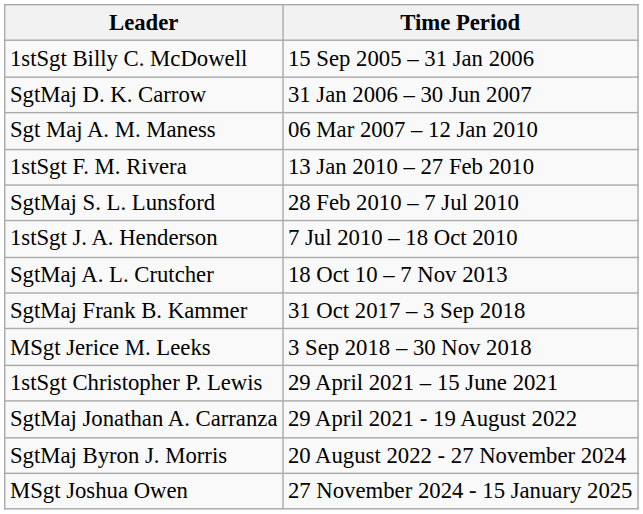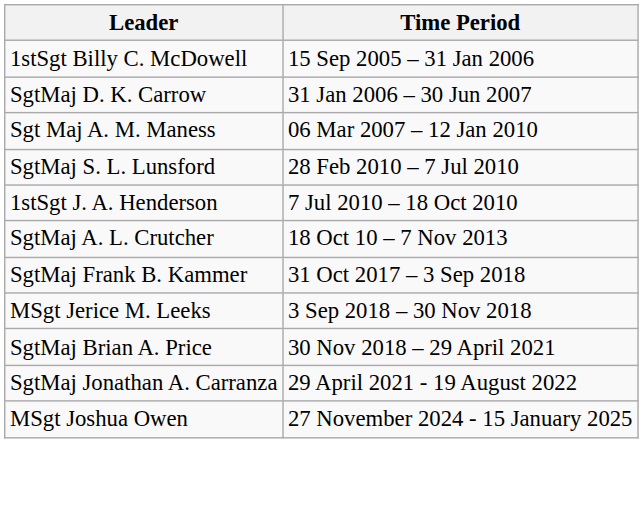- row: 1stSgt F. M. Rivera | 13 Jan 2010 – 27 Feb 2010
+ row: SgtMaj Brian A. Price | 30 Nov 2018 – 29 April 2021
- row: 1stSgt Christopher P. Lewis | 29 April 2021 – 15 June 2021
- row: SgtMaj Byron J. Morris | 20 August 2022 - 27 November 2024
